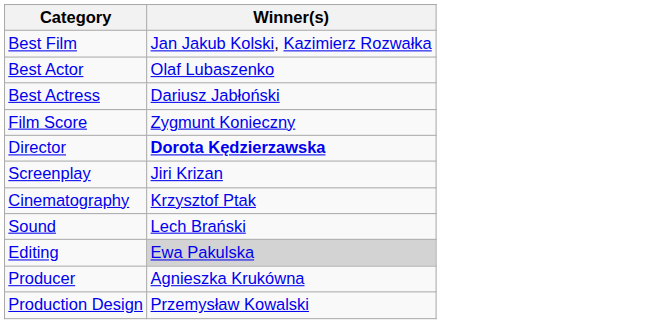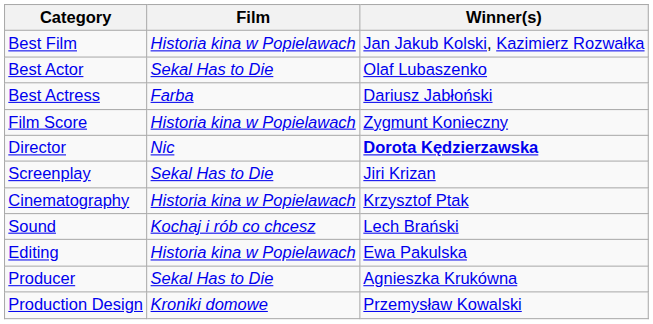+ column: Film | Historia kina w Popielawach | Sekal Has to Die | Farba | Historia kina w Popielawach | Nic | Sekal Has to Die | Historia kina w Popielawach | Kochaj i rób co chcesz | Historia kina w Popielawach | Sekal Has to Die | Kroniki domowe
Editing | Winner(s): lightgrey background -> no background
